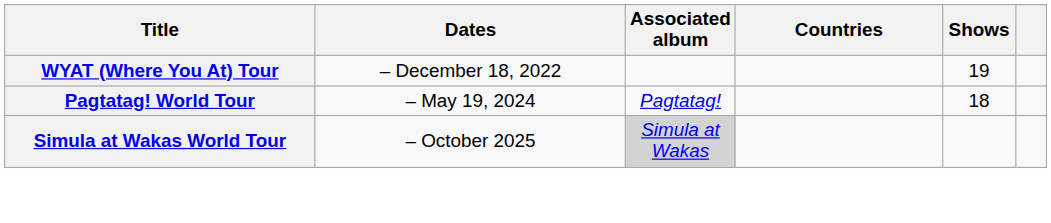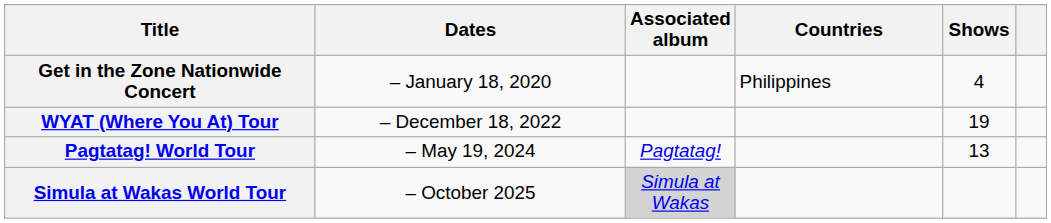+ row: Get in the Zone Nationwide Concert | – January 18, 2020 | Philippines | 4
Pagtatag! World Tour | Shows: 18 -> 13
